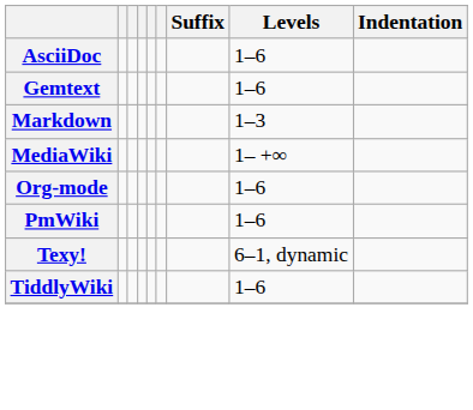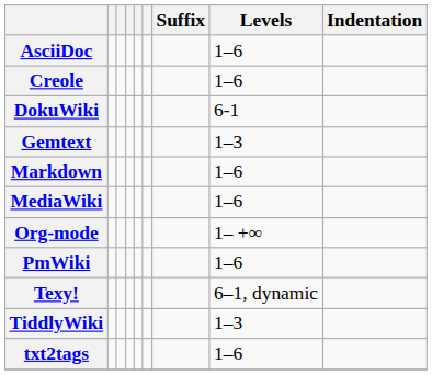+ row: Creole | 1–6
+ row: DokuWiki | 6-1
Gemtext | Levels: 1–6 -> 1–3
Markdown | Levels: 1–3 -> 1–6
MediaWiki | Levels: 1– +∞ -> 1–6
Org-mode | Levels: 1–6 -> 1– +∞
TiddlyWiki | Levels: 1–6 -> 1–3
+ row: txt2tags | 1–6
